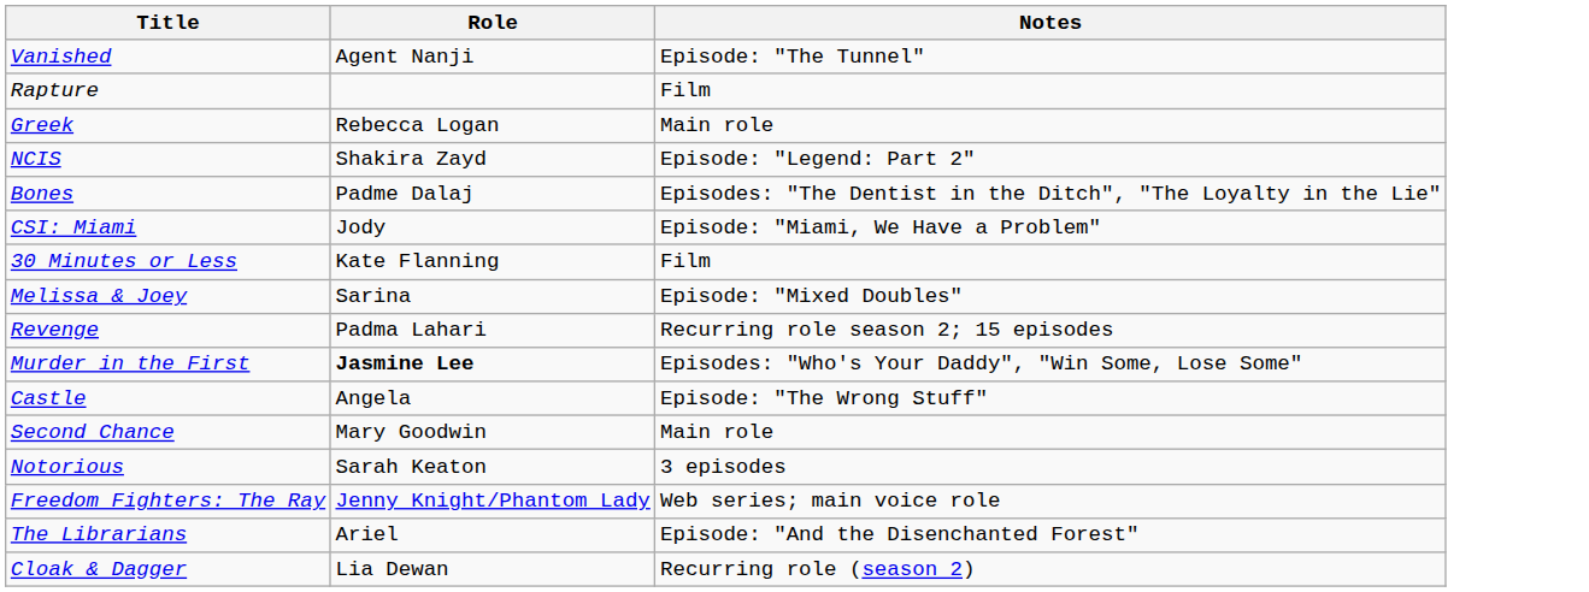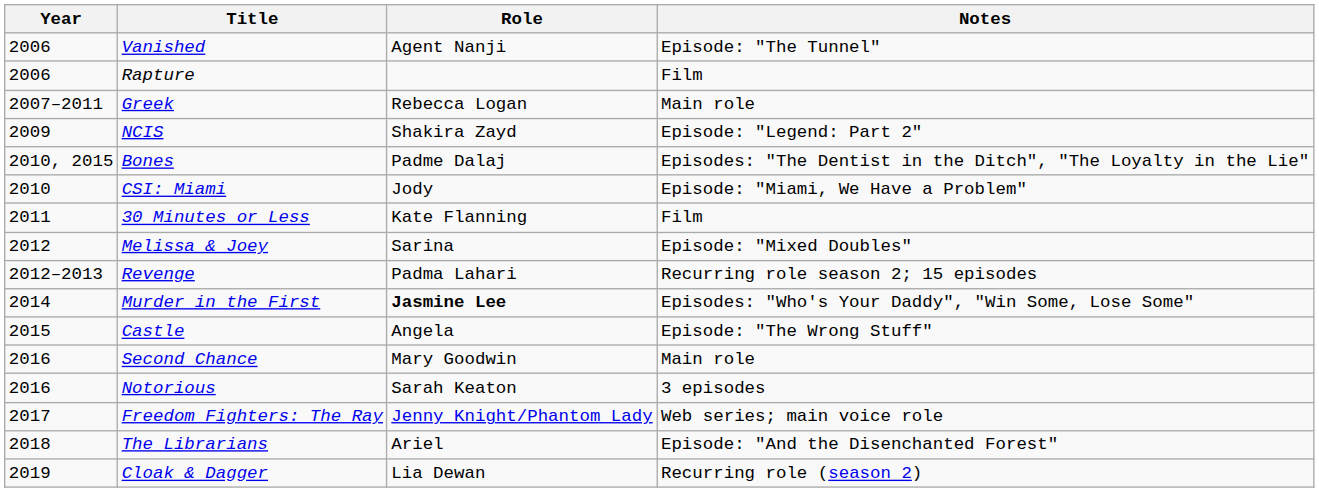+ column: Year | 2006 | 2006 | 2007–2011 | 2009 | 2010, 2015 | 2010 | 2011 | 2012 | 2012–2013 | 2014 | 2015 | 2016 | 2016 | 2017 | 2018 | 2019
